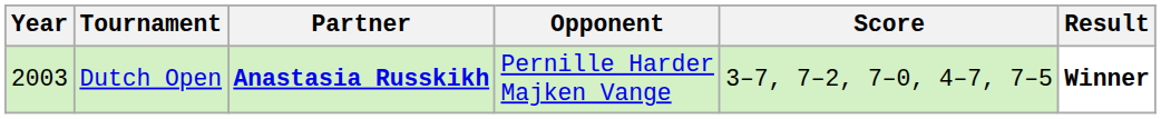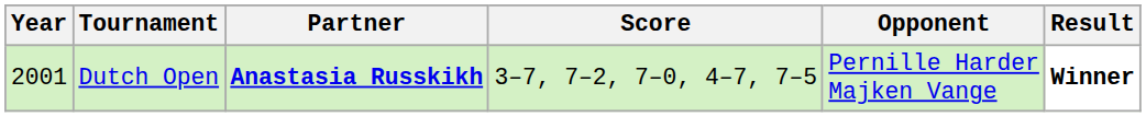columns swapped: Opponent <-> Score
Dutch Open | Year: 2003 -> 2001
